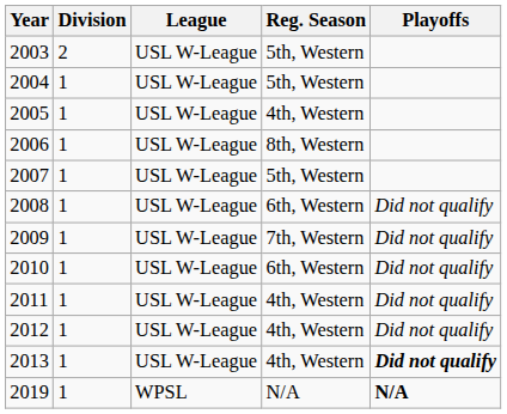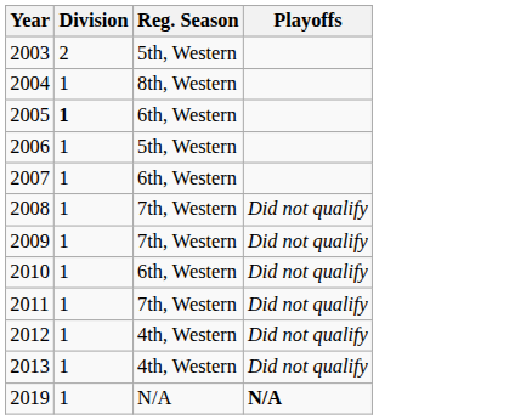- column: League | USL W-League | USL W-League | USL W-League | USL W-League | USL W-League | USL W-League | USL W-League | USL W-League | USL W-League | USL W-League | USL W-League | WPSL
2004 | Reg. Season: 5th, Western -> 8th, Western
2005 | Division: normal -> bold
2005 | Reg. Season: 4th, Western -> 6th, Western
2006 | Reg. Season: 8th, Western -> 5th, Western
2007 | Reg. Season: 5th, Western -> 6th, Western
2008 | Reg. Season: 6th, Western -> 7th, Western
2011 | Reg. Season: 4th, Western -> 7th, Western
2013 | Playoffs: bold -> normal
